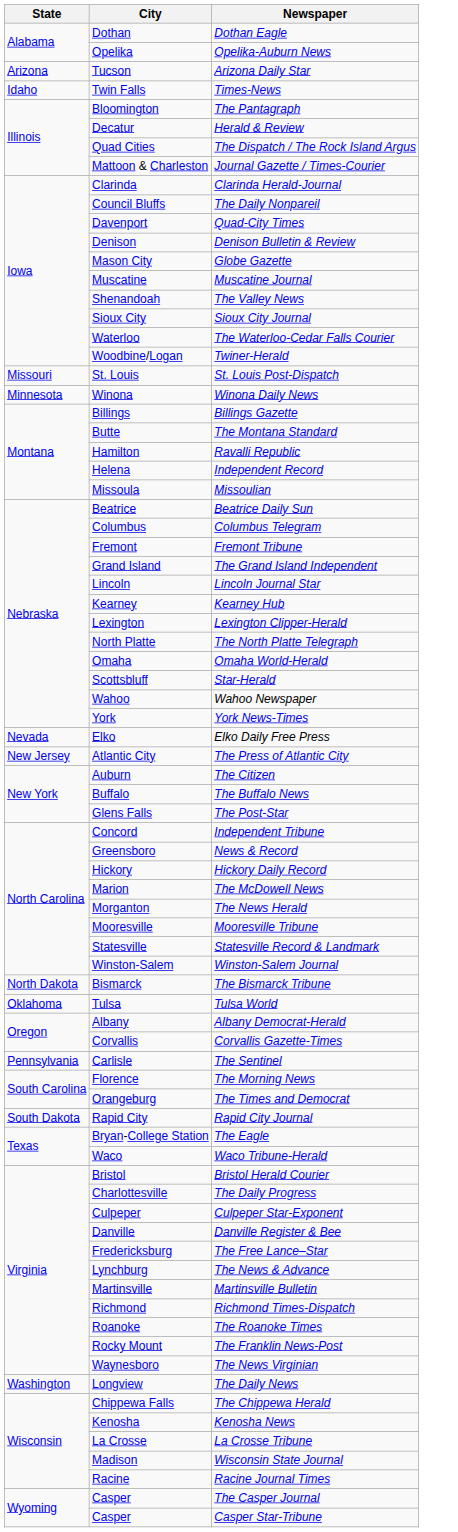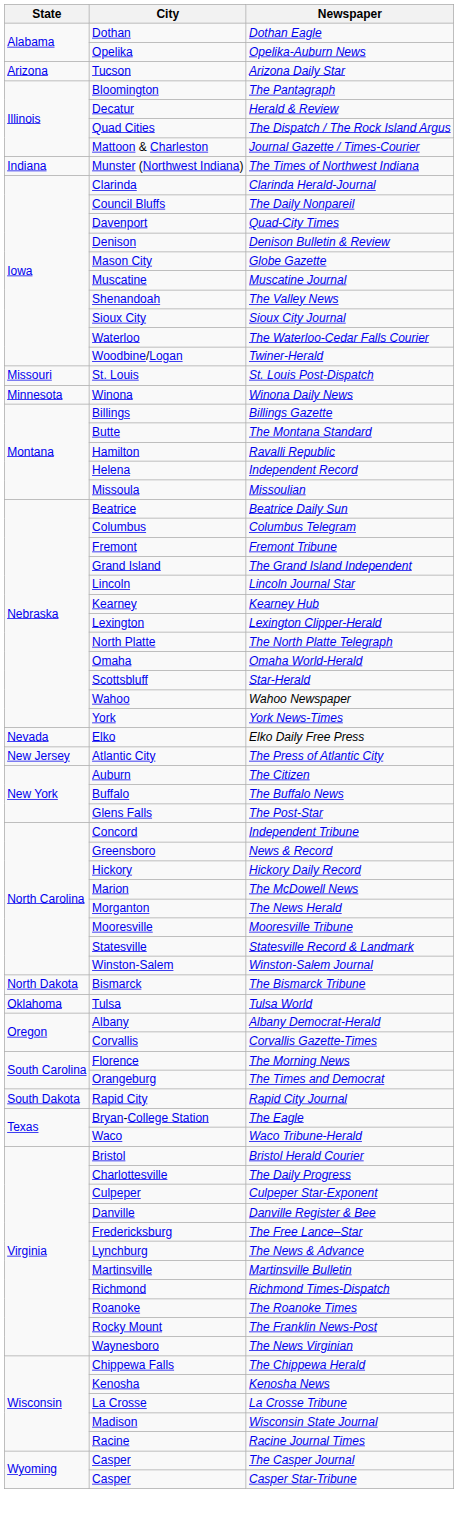- row: Idaho | Twin Falls | Times-News
+ row: Indiana | Munster (Northwest Indiana) | The Times of Northwest Indiana
- row: Pennsylvania | Carlisle | The Sentinel
- row: Washington | Longview | The Daily News
